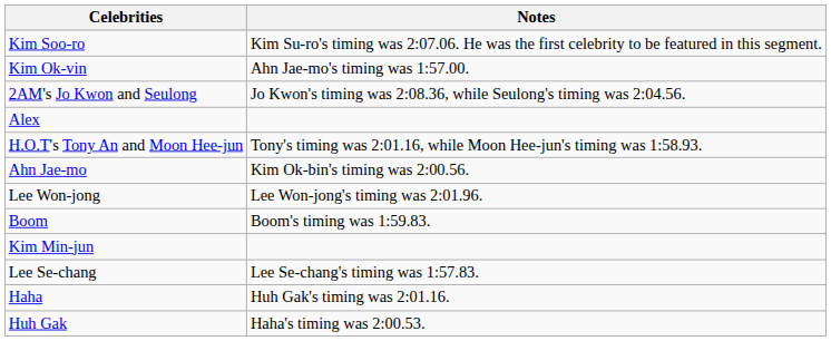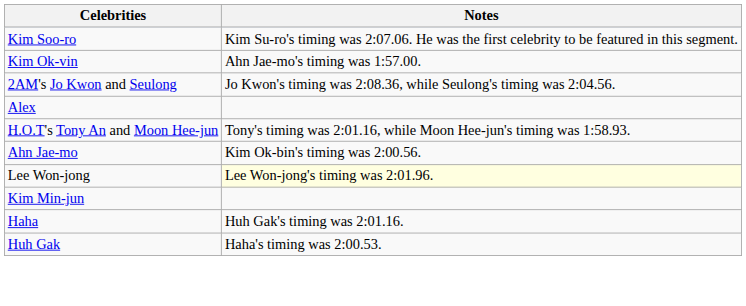Lee Won-jong | Notes: no background -> lightyellow background
- row: Boom | Boom's timing was 1:59.83.
- row: Lee Se-chang | Lee Se-chang's timing was 1:57.83.
